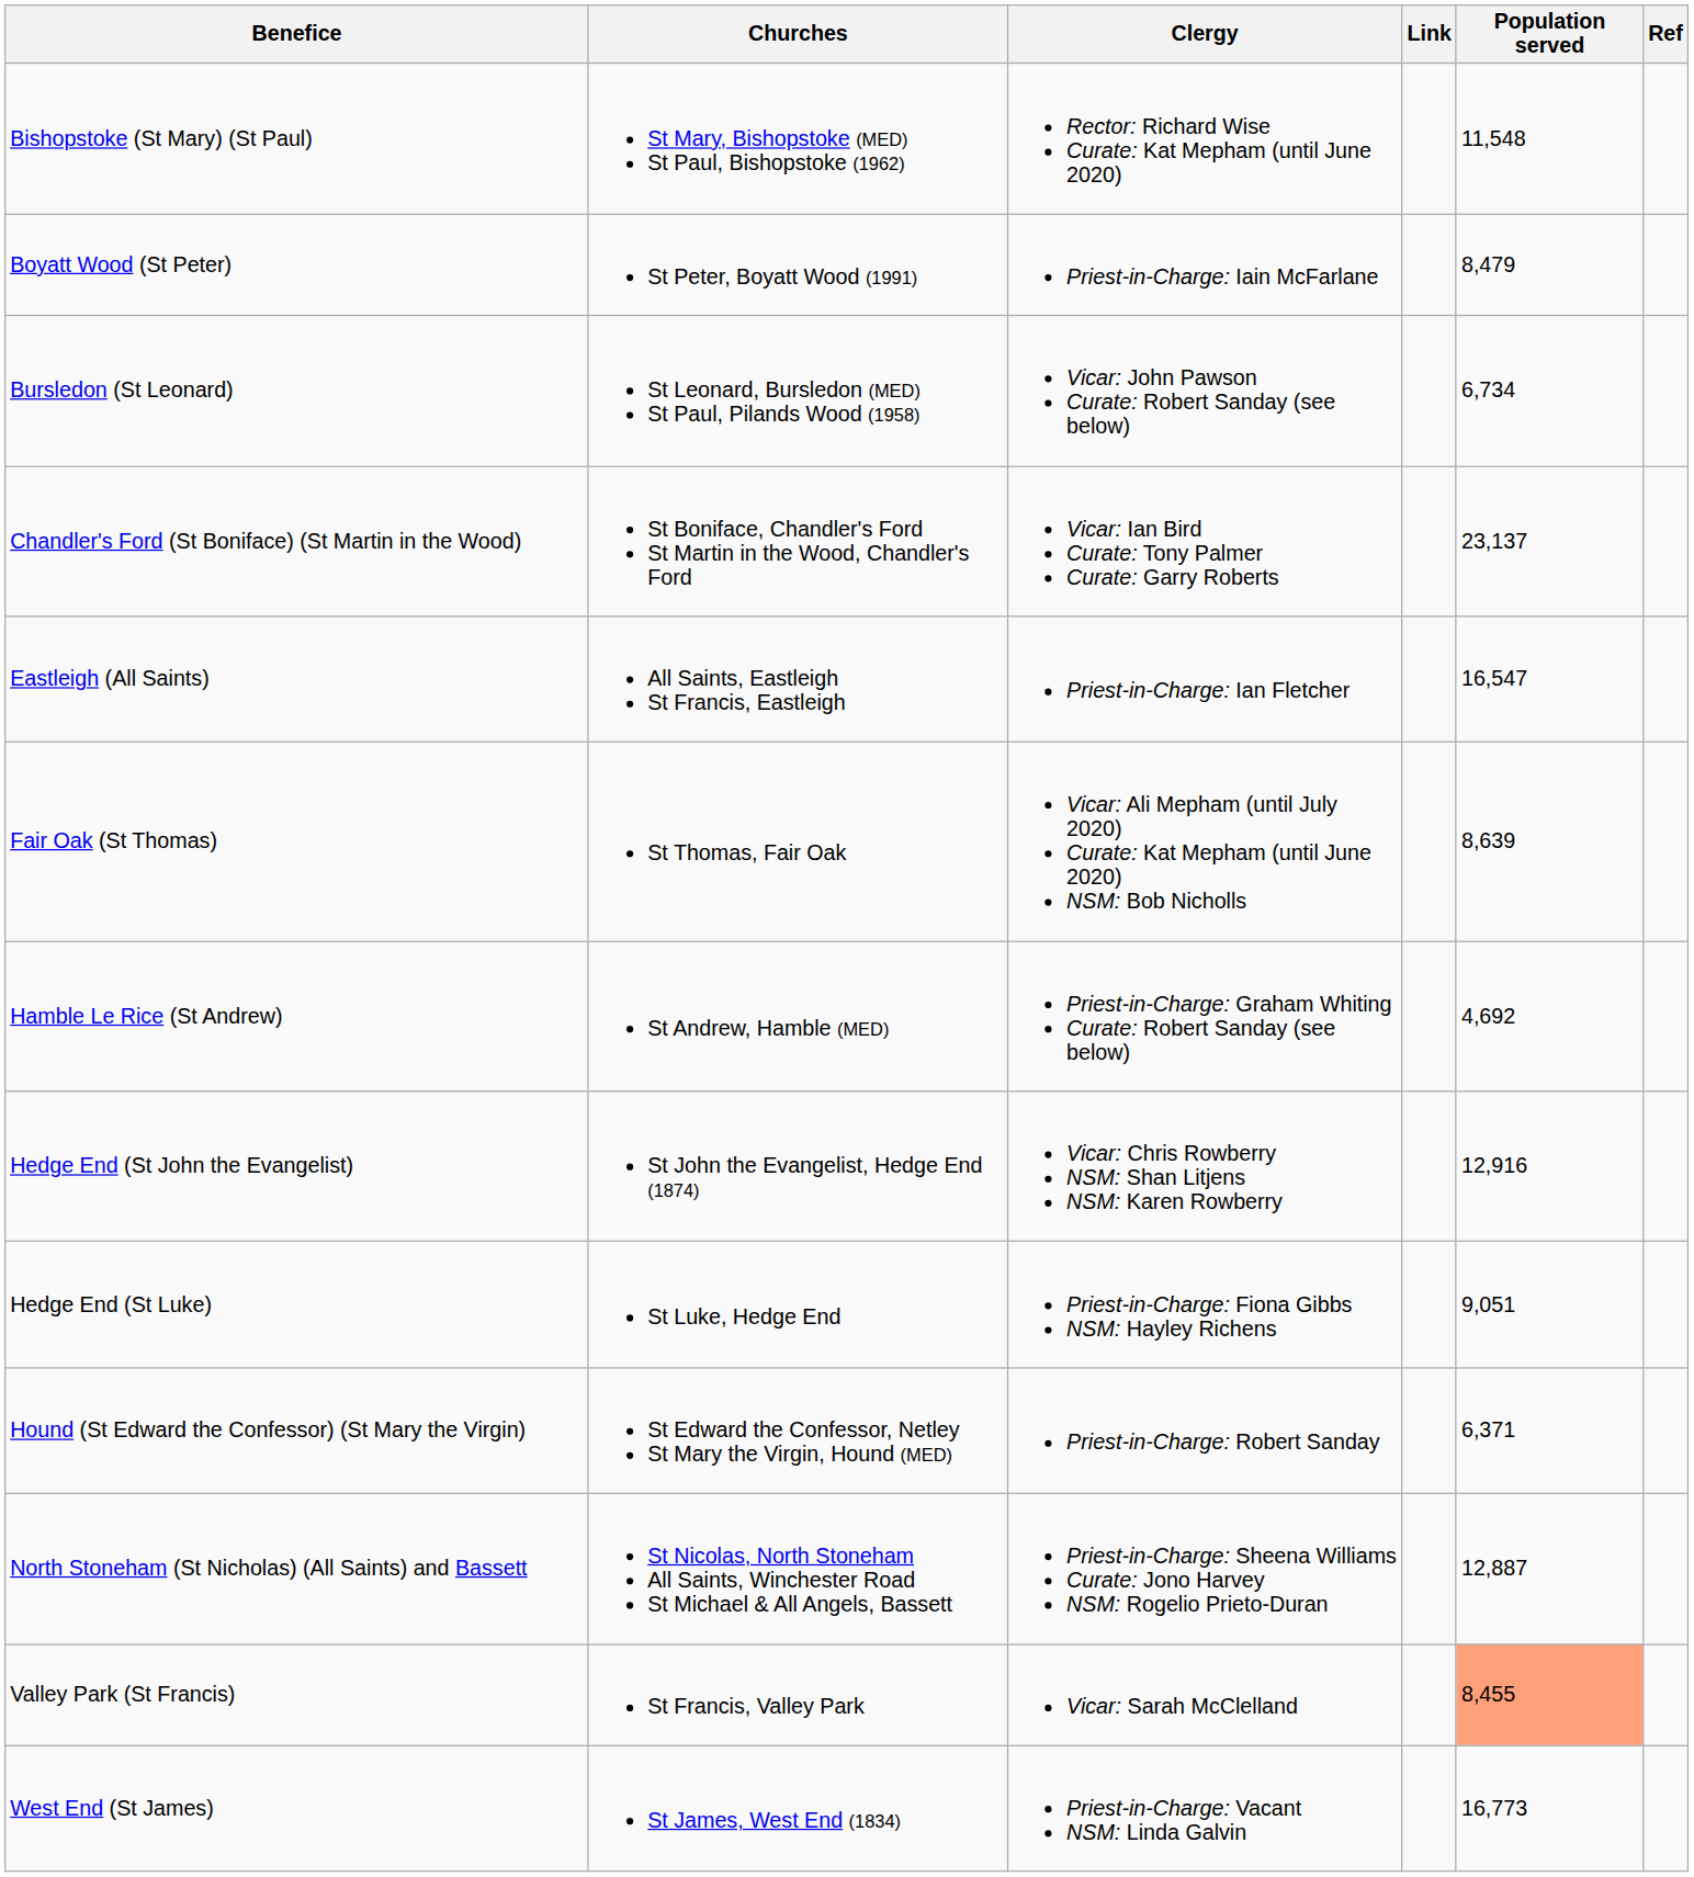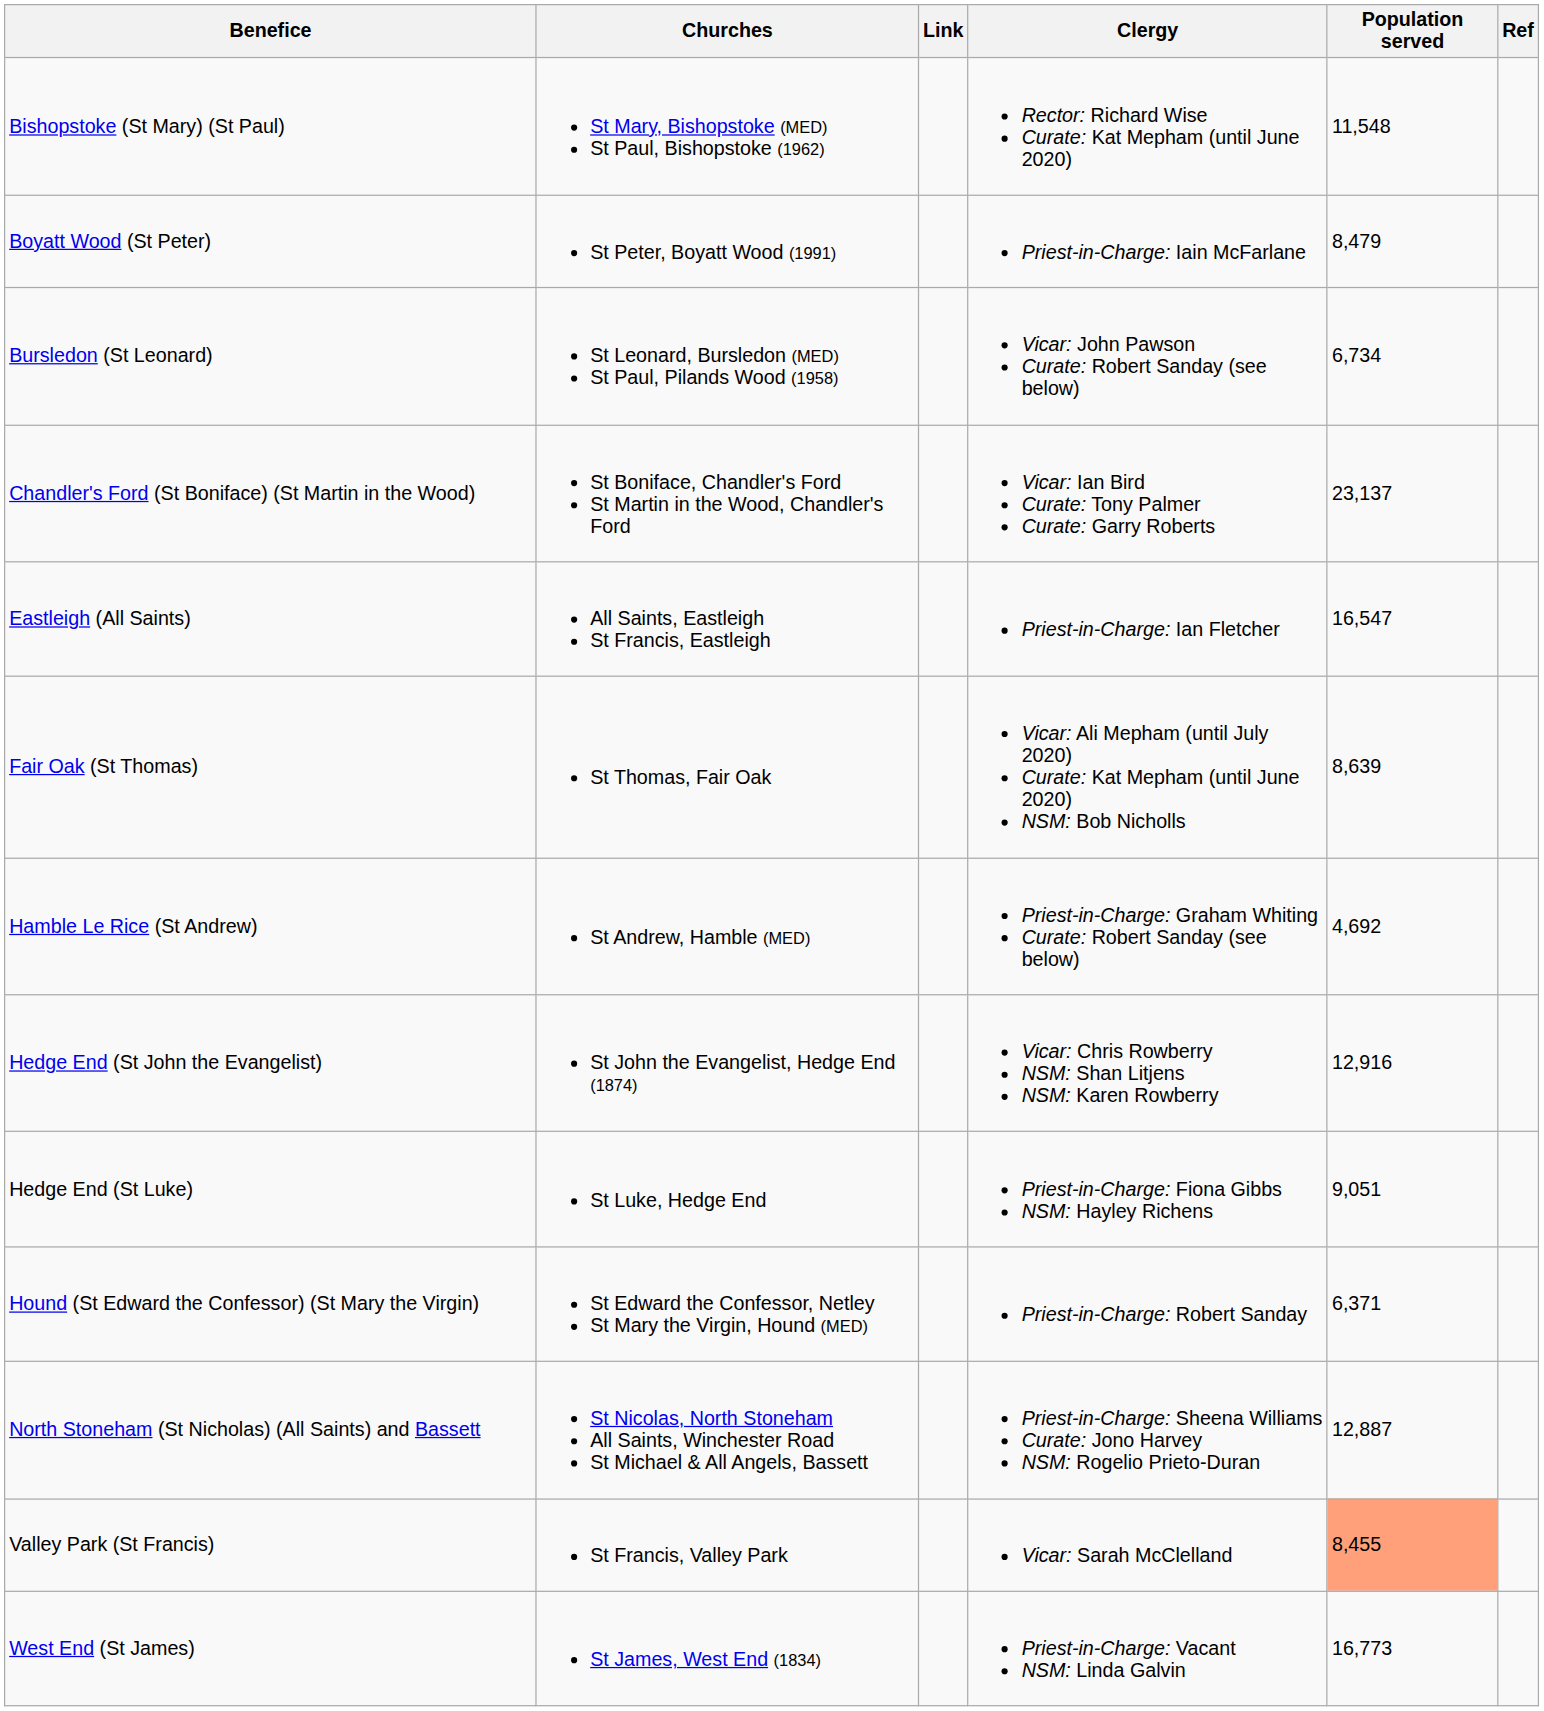columns swapped: Link <-> Clergy
